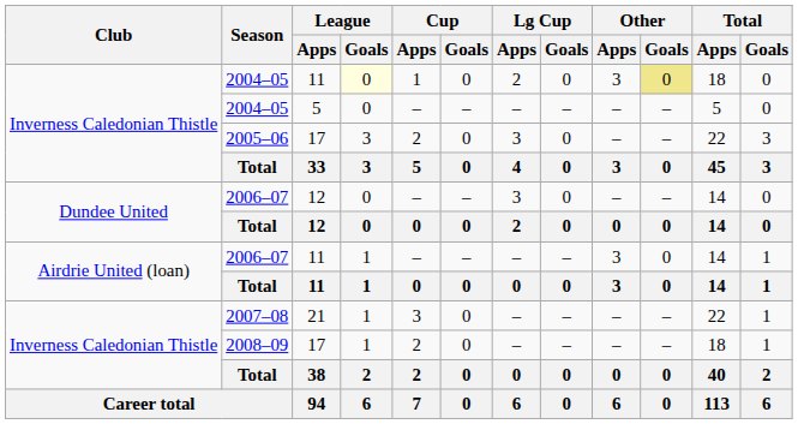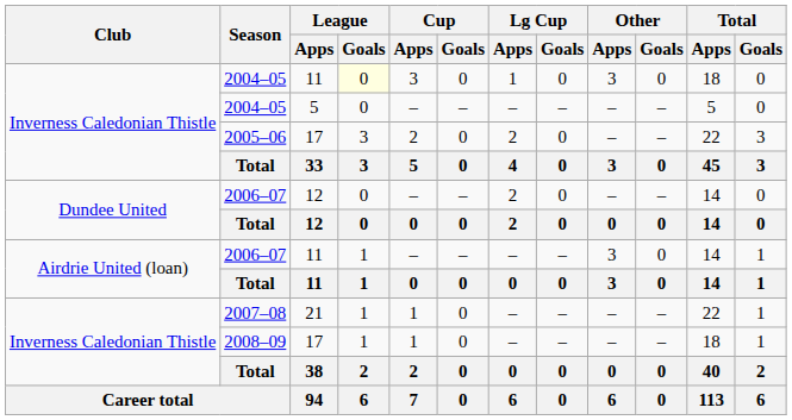2004–05 / 11 | Cup / Apps: 1 -> 3
2004–05 / 11 | Lg Cup / Apps: 2 -> 1
2004–05 / 11 | Other / Goals: khaki background -> no background
2005–06 | Lg Cup / Apps: 3 -> 2
2006–07 / 12 | Lg Cup / Apps: 3 -> 2
2007–08 | Cup / Apps: 3 -> 1
2008–09 | Cup / Apps: 2 -> 1
